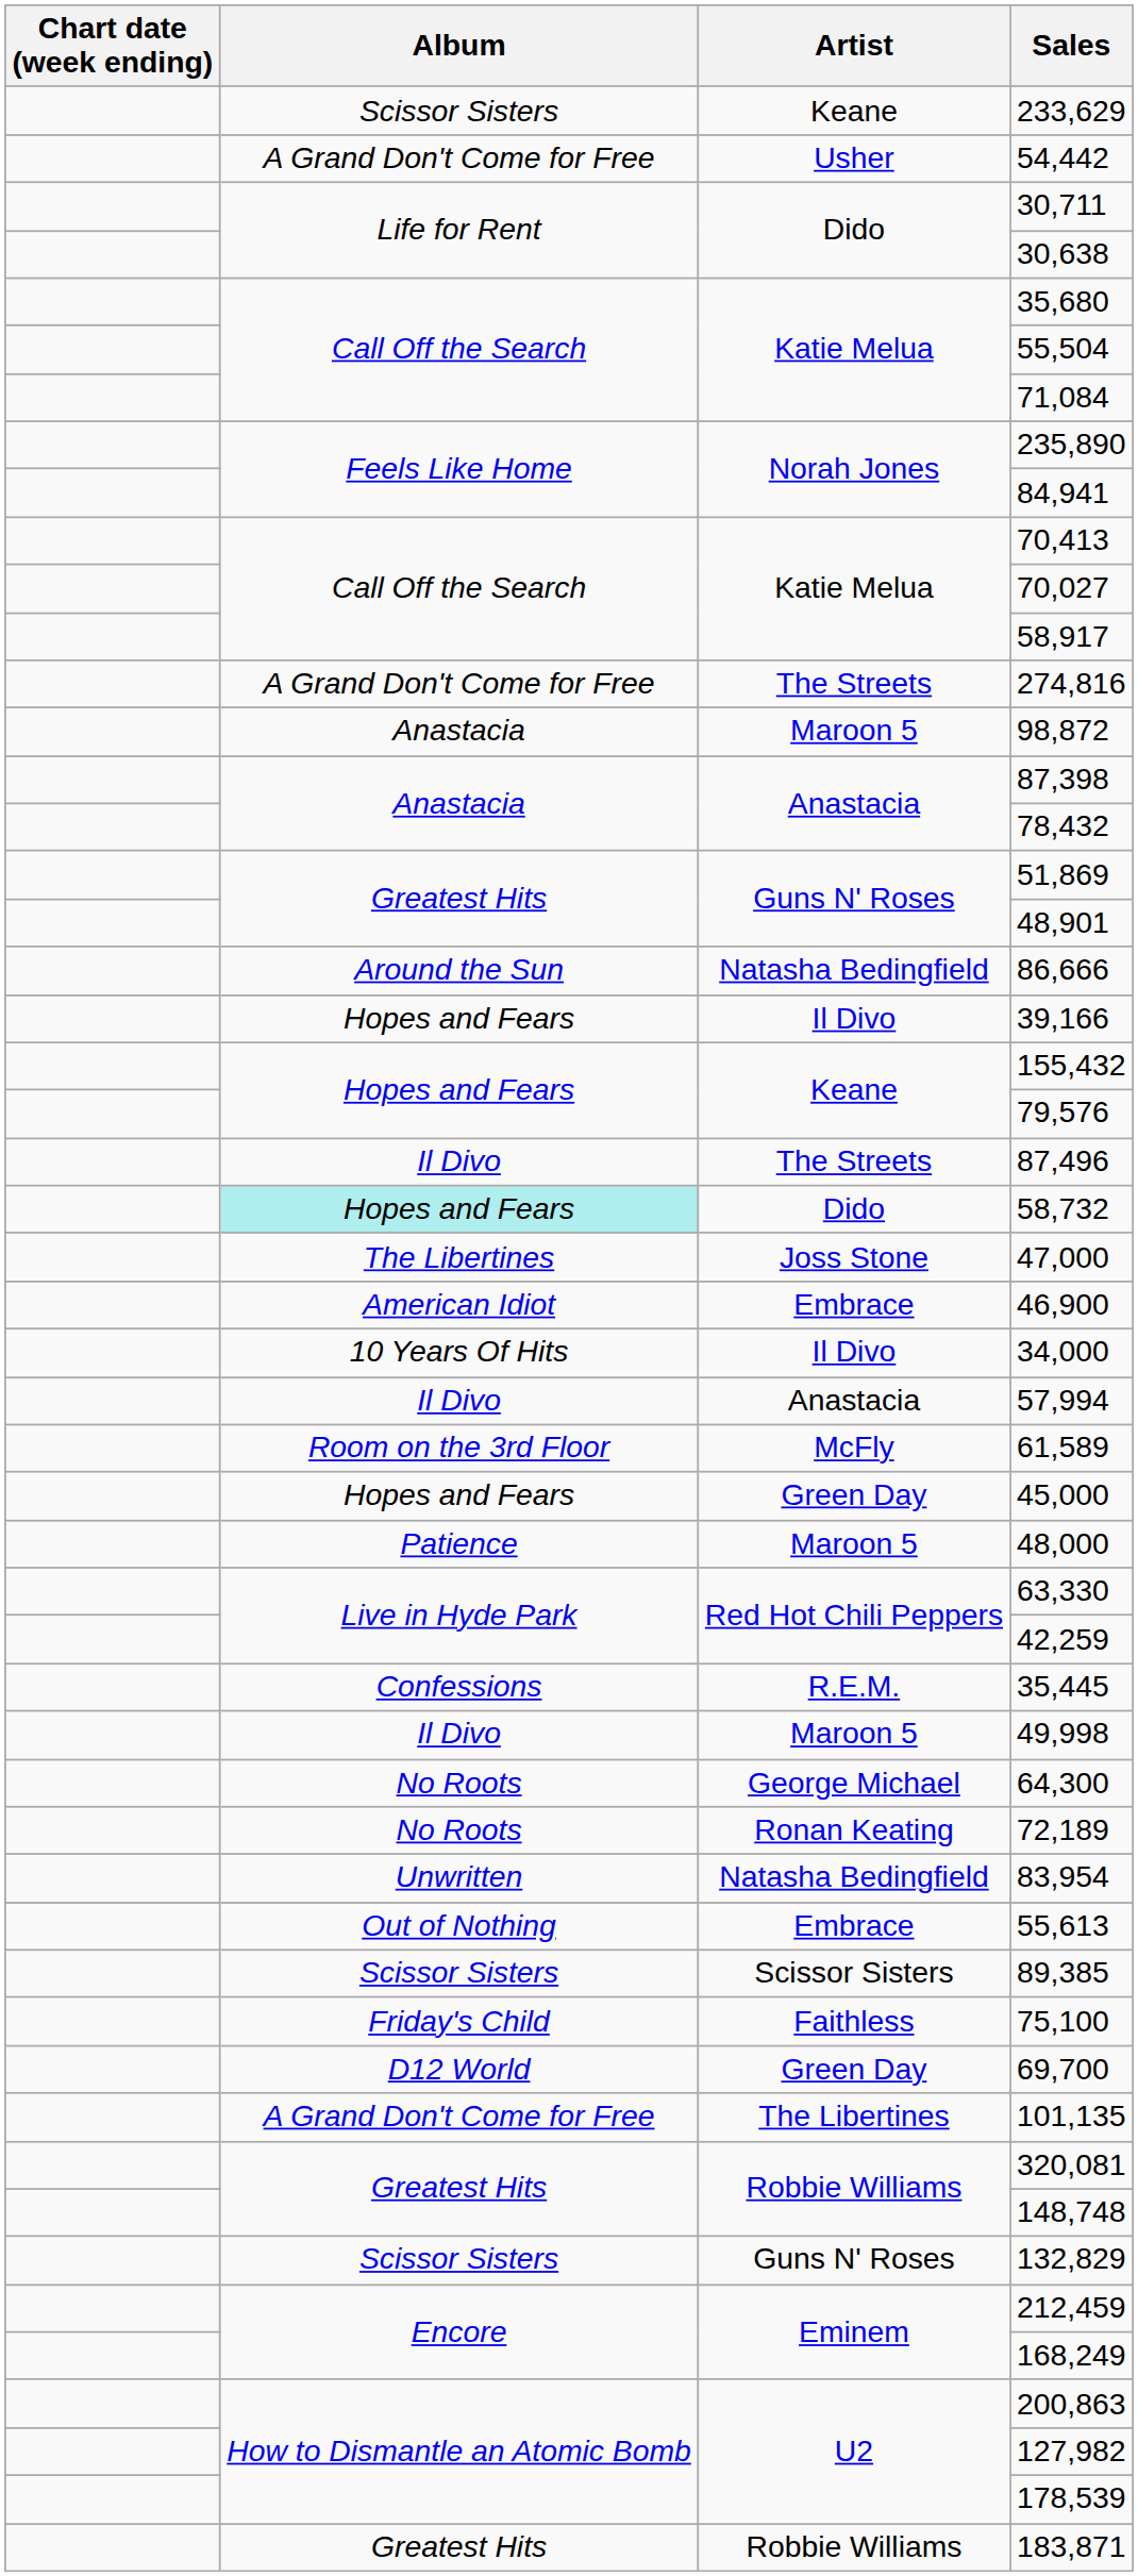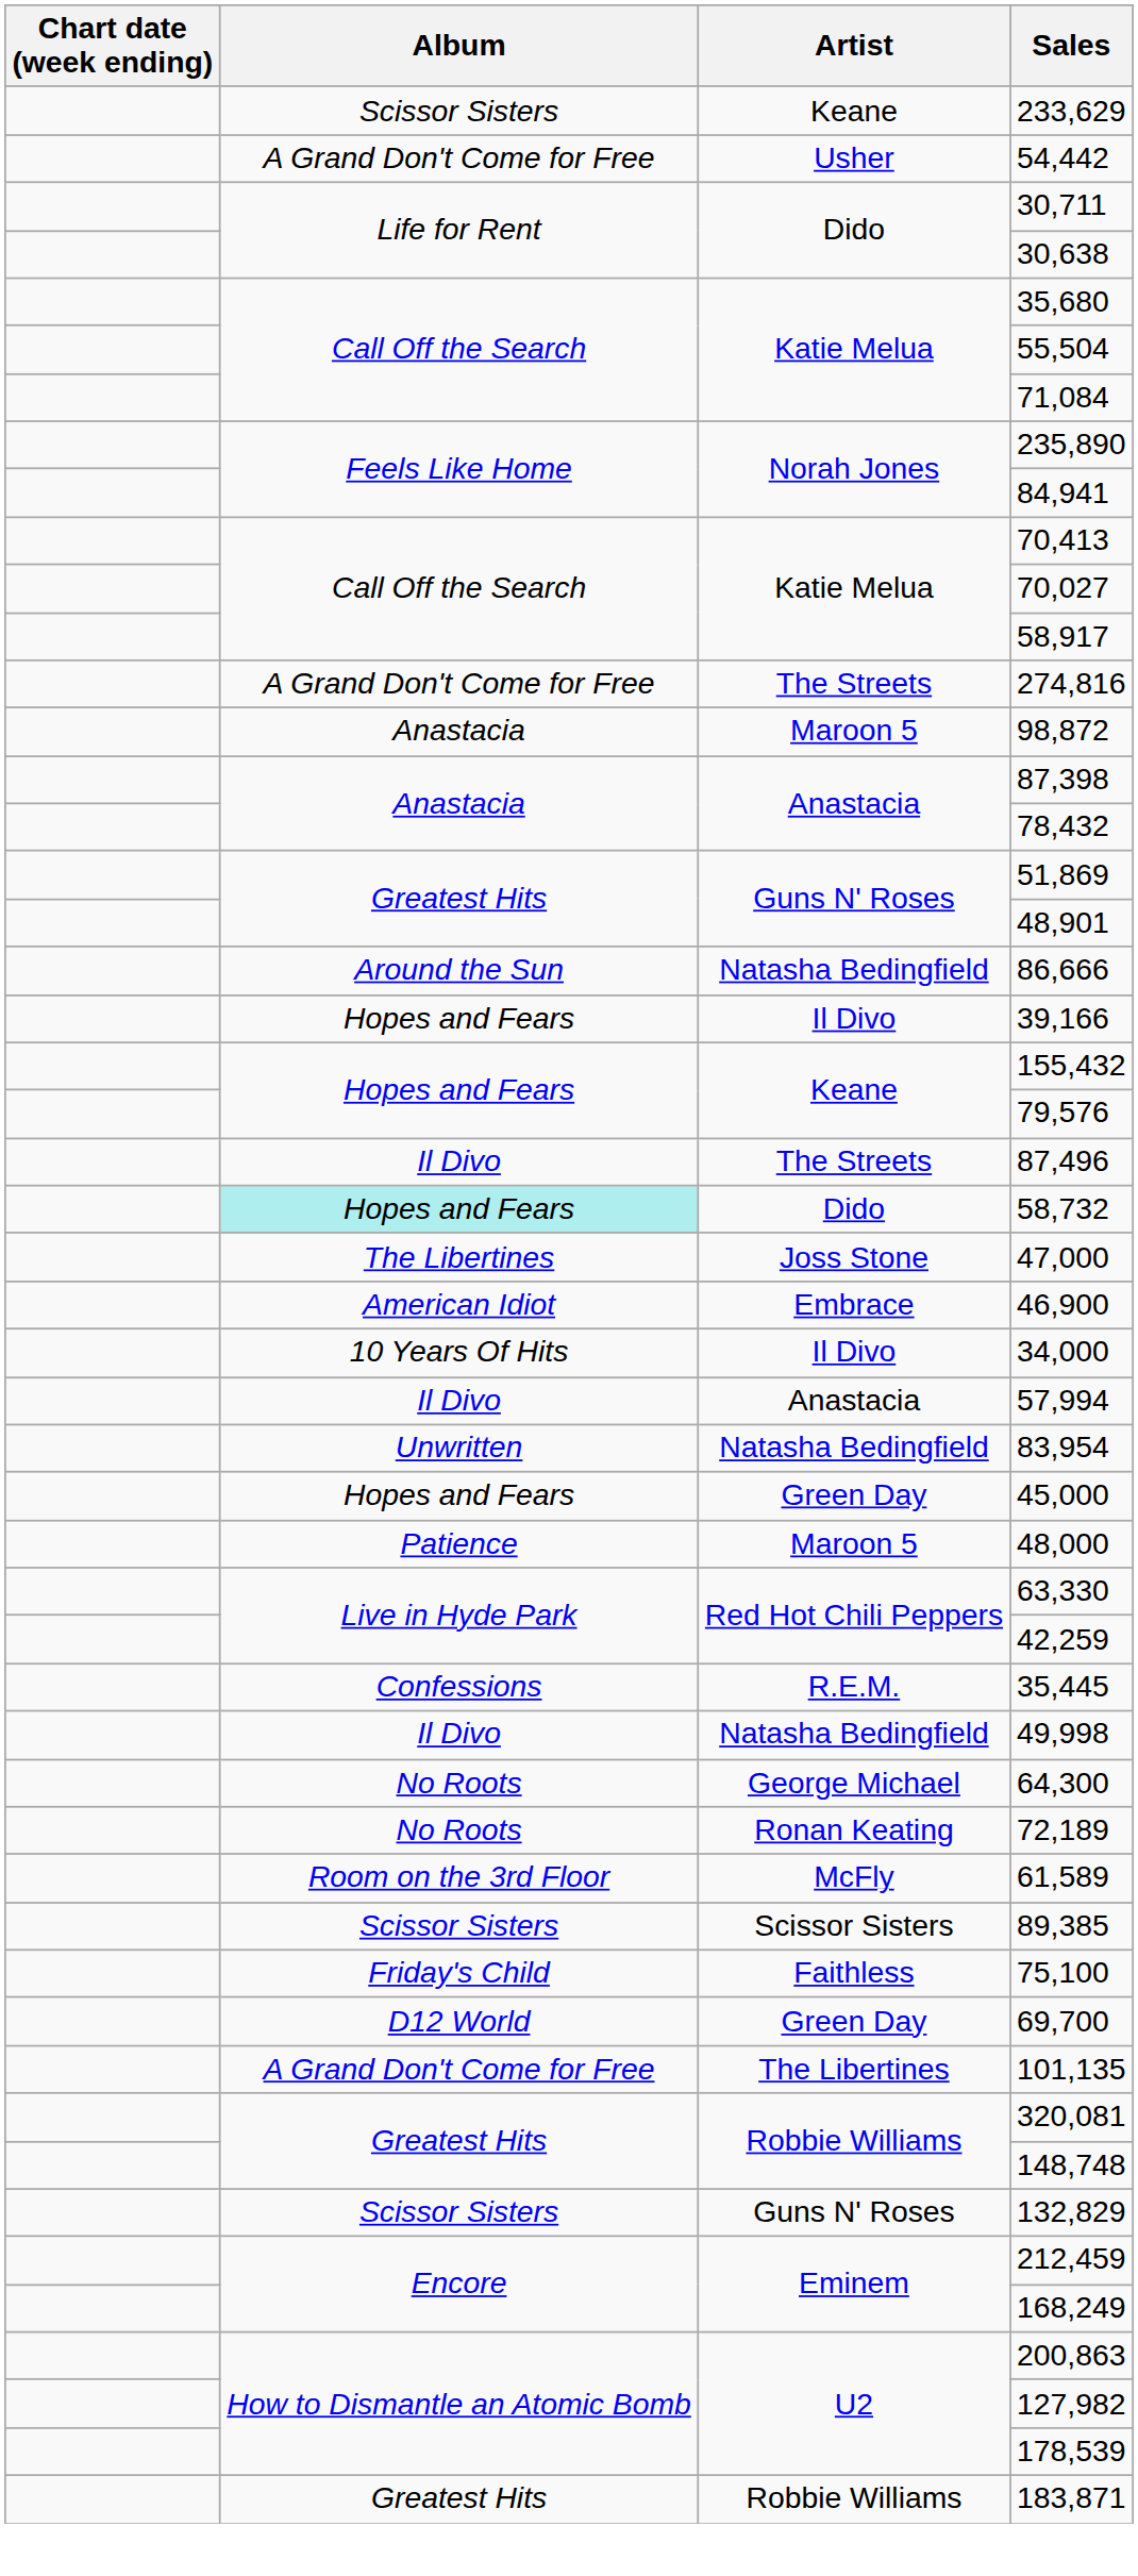rows swapped: 61,589 <-> 83,954
49,998 | Artist: Maroon 5 -> Natasha Bedingfield
- row: Out of Nothing | Embrace | 55,613
